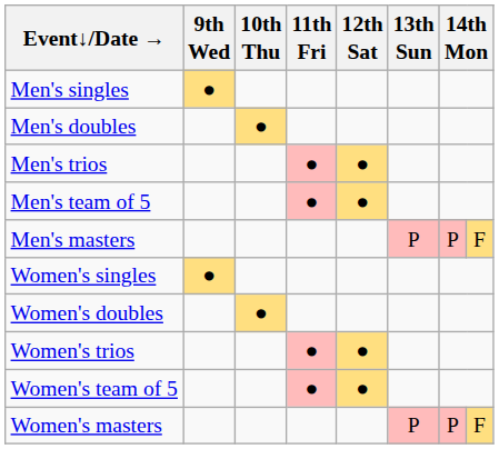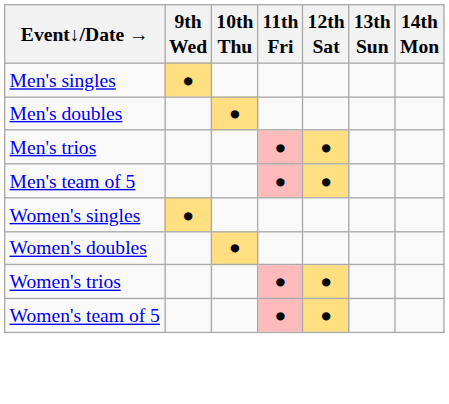- row: Men's masters | P | P | F
- row: Women's masters | P | P | F
